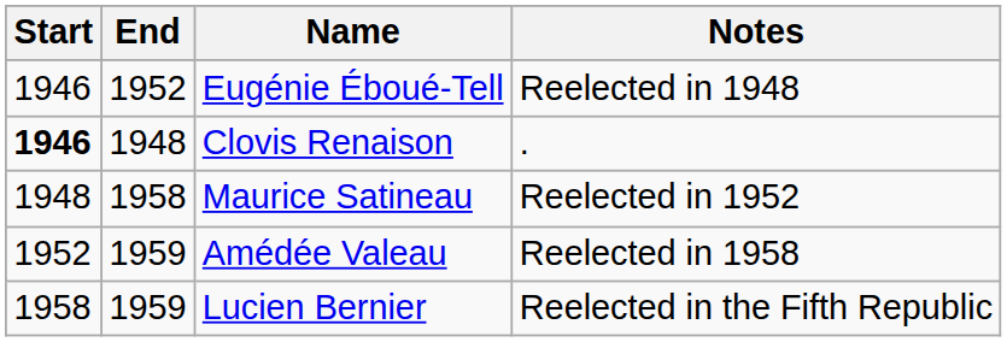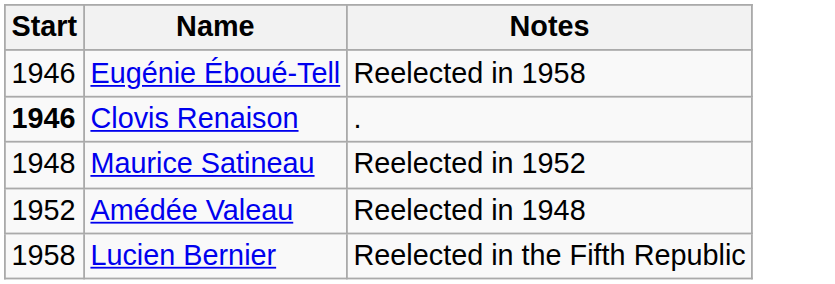- column: End | 1952 | 1948 | 1958 | 1959 | 1959
Eugénie Éboué-Tell | Notes: Reelected in 1948 -> Reelected in 1958
Amédée Valeau | Notes: Reelected in 1958 -> Reelected in 1948
